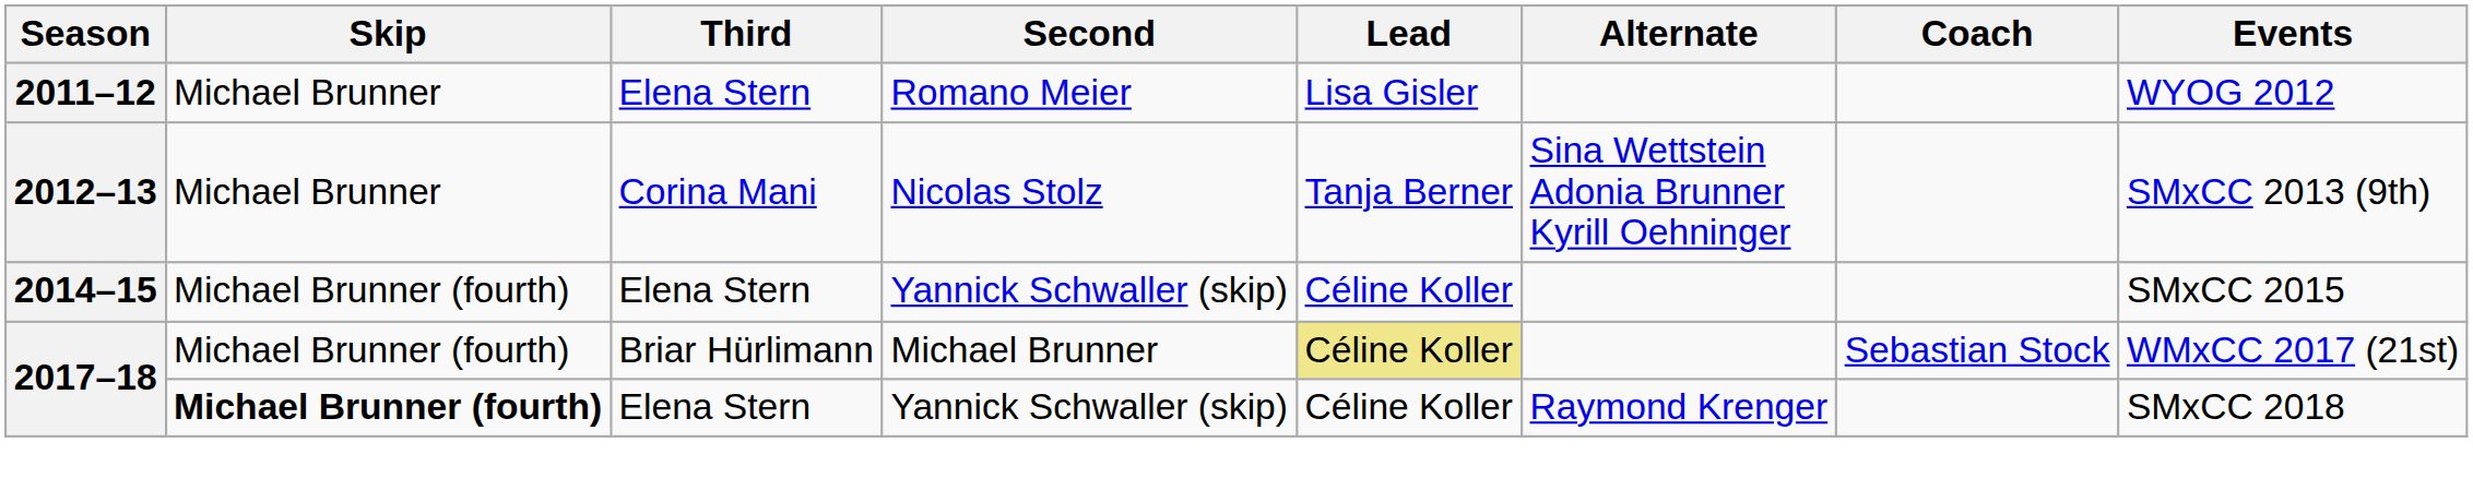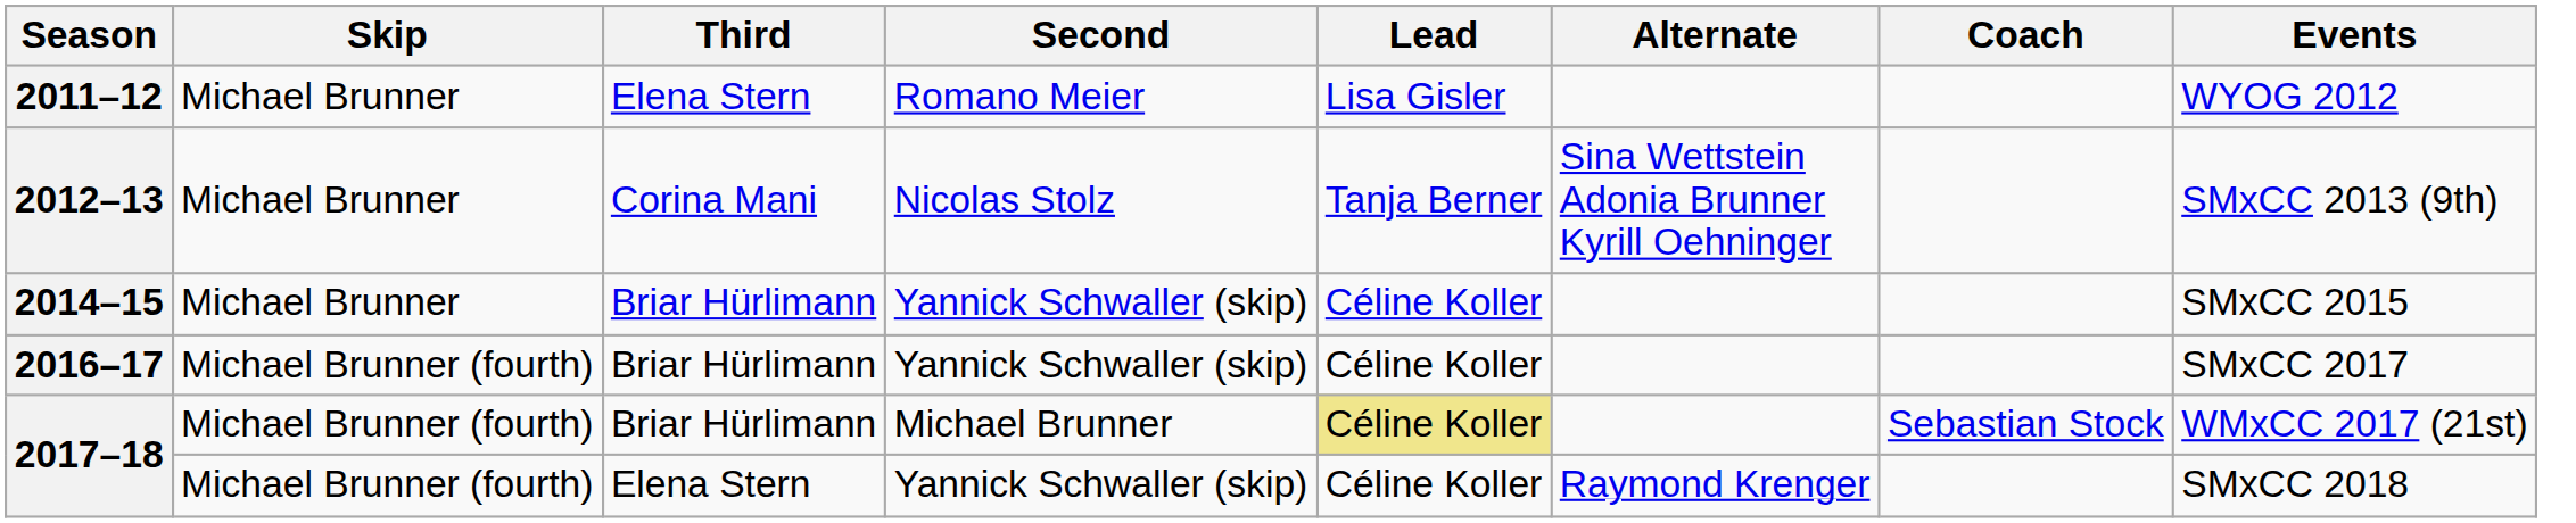2014–15 | Skip: Michael Brunner (fourth) -> Michael Brunner
2014–15 | Third: Elena Stern -> Briar Hürlimann
+ row: 2016–17 | Michael Brunner (fourth) | Briar Hürlimann | Yannick Schwaller (skip) | Céline Koller | SMxCC 2017
2017–18 / Yannick Schwaller (skip) | Skip: bold -> normal
